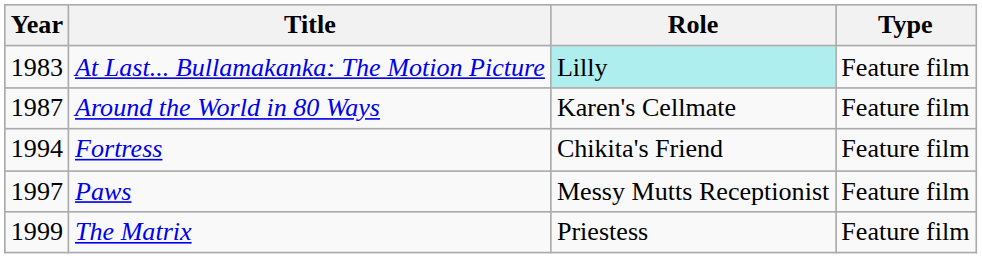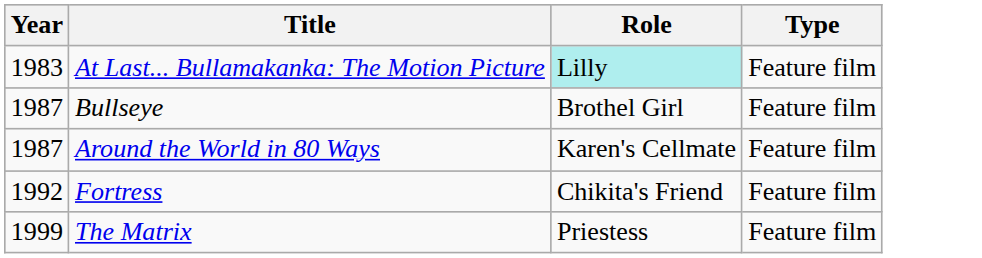+ row: 1987 | Bullseye | Brothel Girl | Feature film
Fortress | Year: 1994 -> 1992
- row: 1997 | Paws | Messy Mutts Receptionist | Feature film
